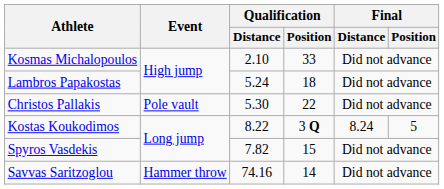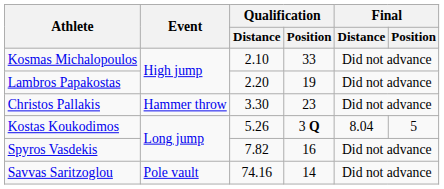Lambros Papakostas | Qualification / Distance: 5.24 -> 2.20
Lambros Papakostas | Qualification / Position: 18 -> 19
Christos Pallakis | Event: Pole vault -> Hammer throw
Christos Pallakis | Qualification / Distance: 5.30 -> 3.30
Christos Pallakis | Qualification / Position: 22 -> 23
Kostas Koukodimos | Qualification / Distance: 8.22 -> 5.26
Kostas Koukodimos | Final / Distance: 8.24 -> 8.04
Spyros Vasdekis | Qualification / Position: 15 -> 16
Savvas Saritzoglou | Event: Hammer throw -> Pole vault
